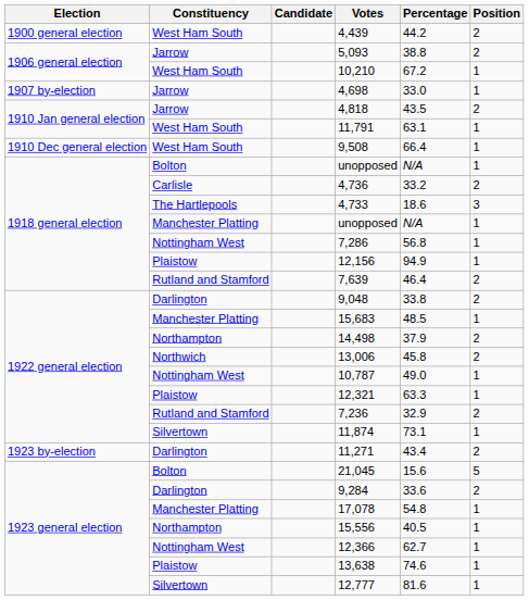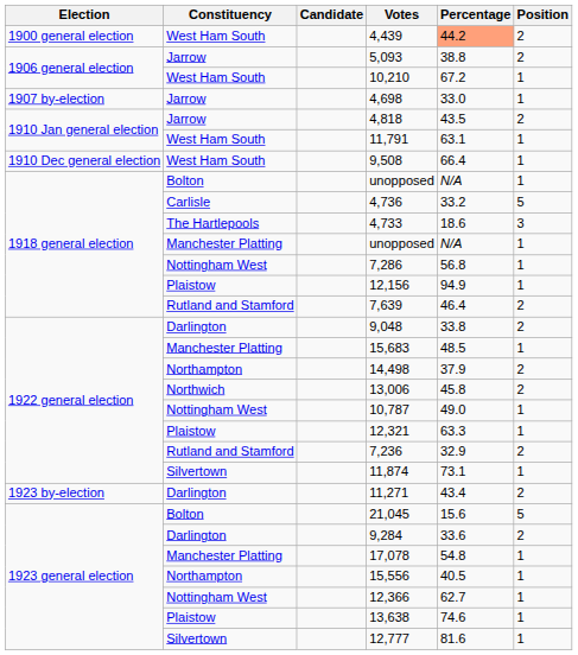4,439 | Percentage: no background -> lightsalmon background
4,736 | Position: 2 -> 5
